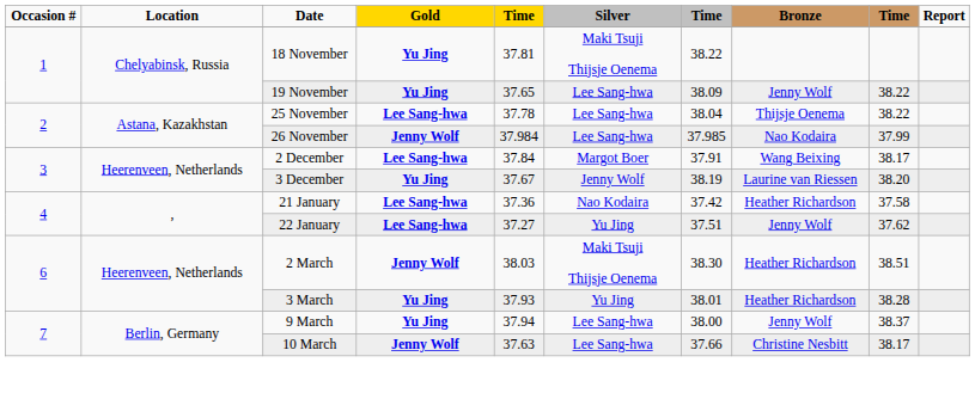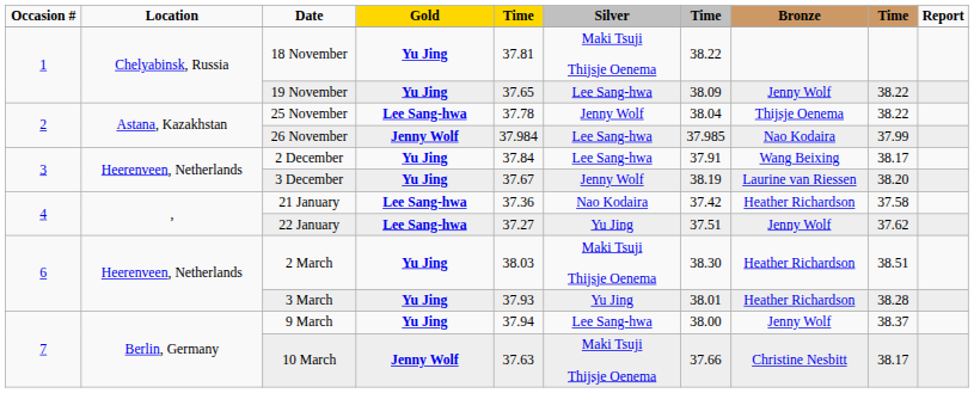25 November | Silver: Lee Sang-hwa -> Jenny Wolf
2 December | Gold: Lee Sang-hwa -> Yu Jing
2 December | Silver: Margot Boer -> Lee Sang-hwa
2 March | Gold: Jenny Wolf -> Yu Jing
10 March | Silver: Lee Sang-hwa -> Maki Tsuji Thijsje Oenema
